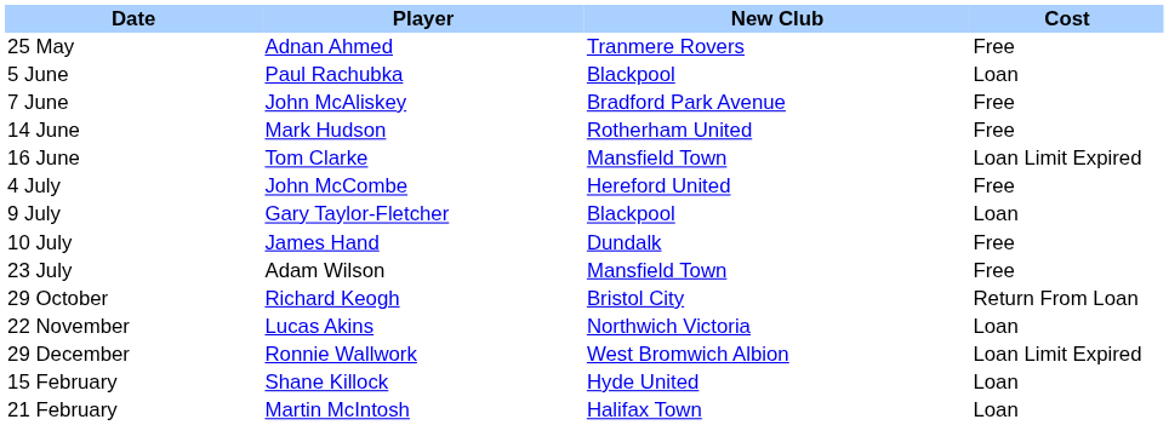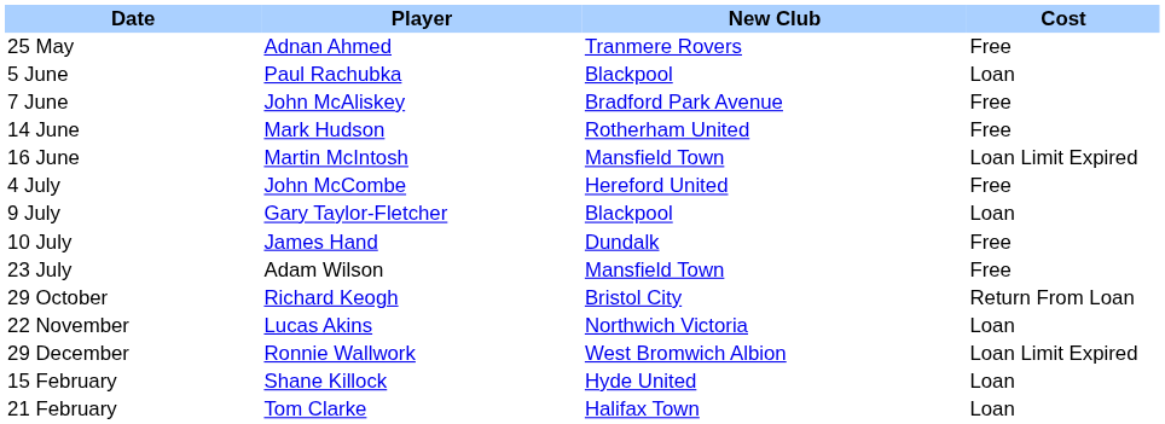16 June | Player: Tom Clarke -> Martin McIntosh
21 February | Player: Martin McIntosh -> Tom Clarke
